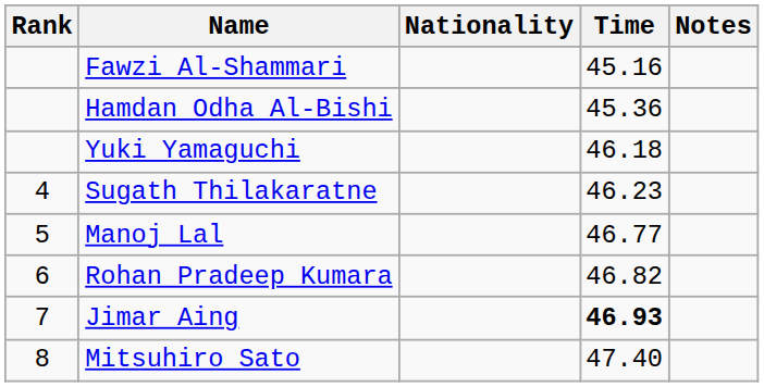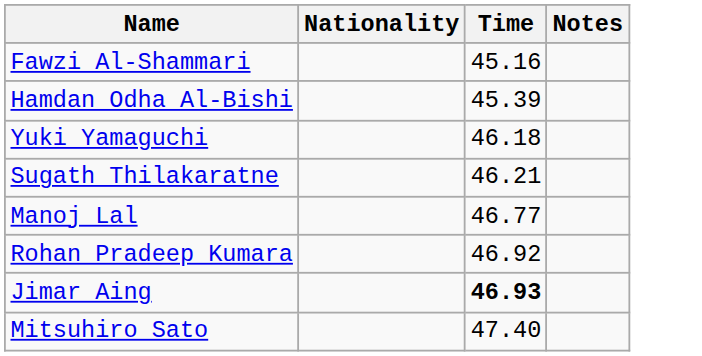- column: Rank | 4 | 5 | 6 | 7 | 8
Hamdan Odha Al-Bishi | Time: 45.36 -> 45.39
Sugath Thilakaratne | Time: 46.23 -> 46.21
Rohan Pradeep Kumara | Time: 46.82 -> 46.92
